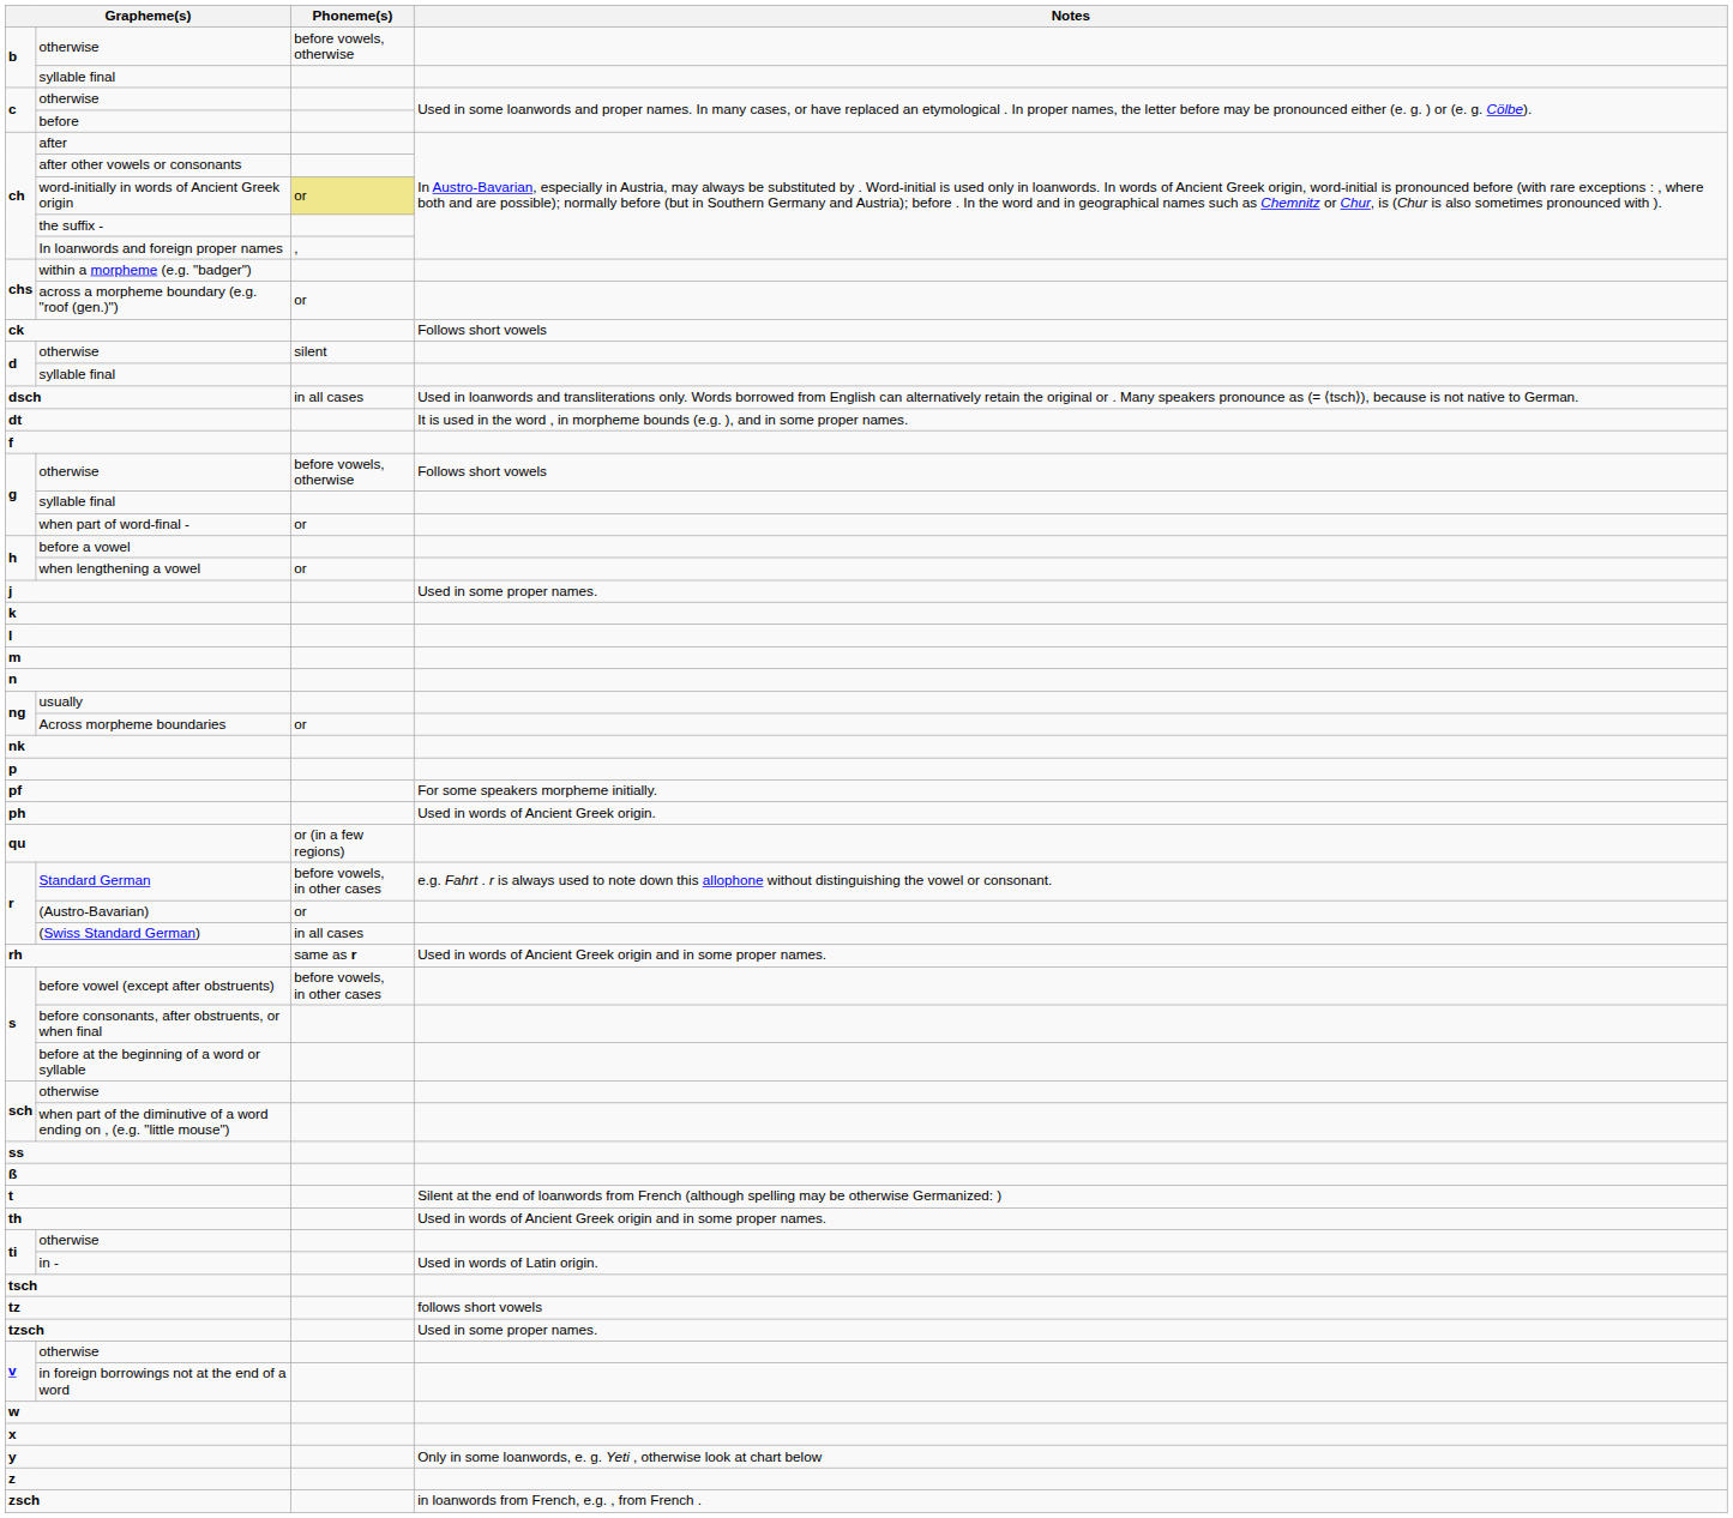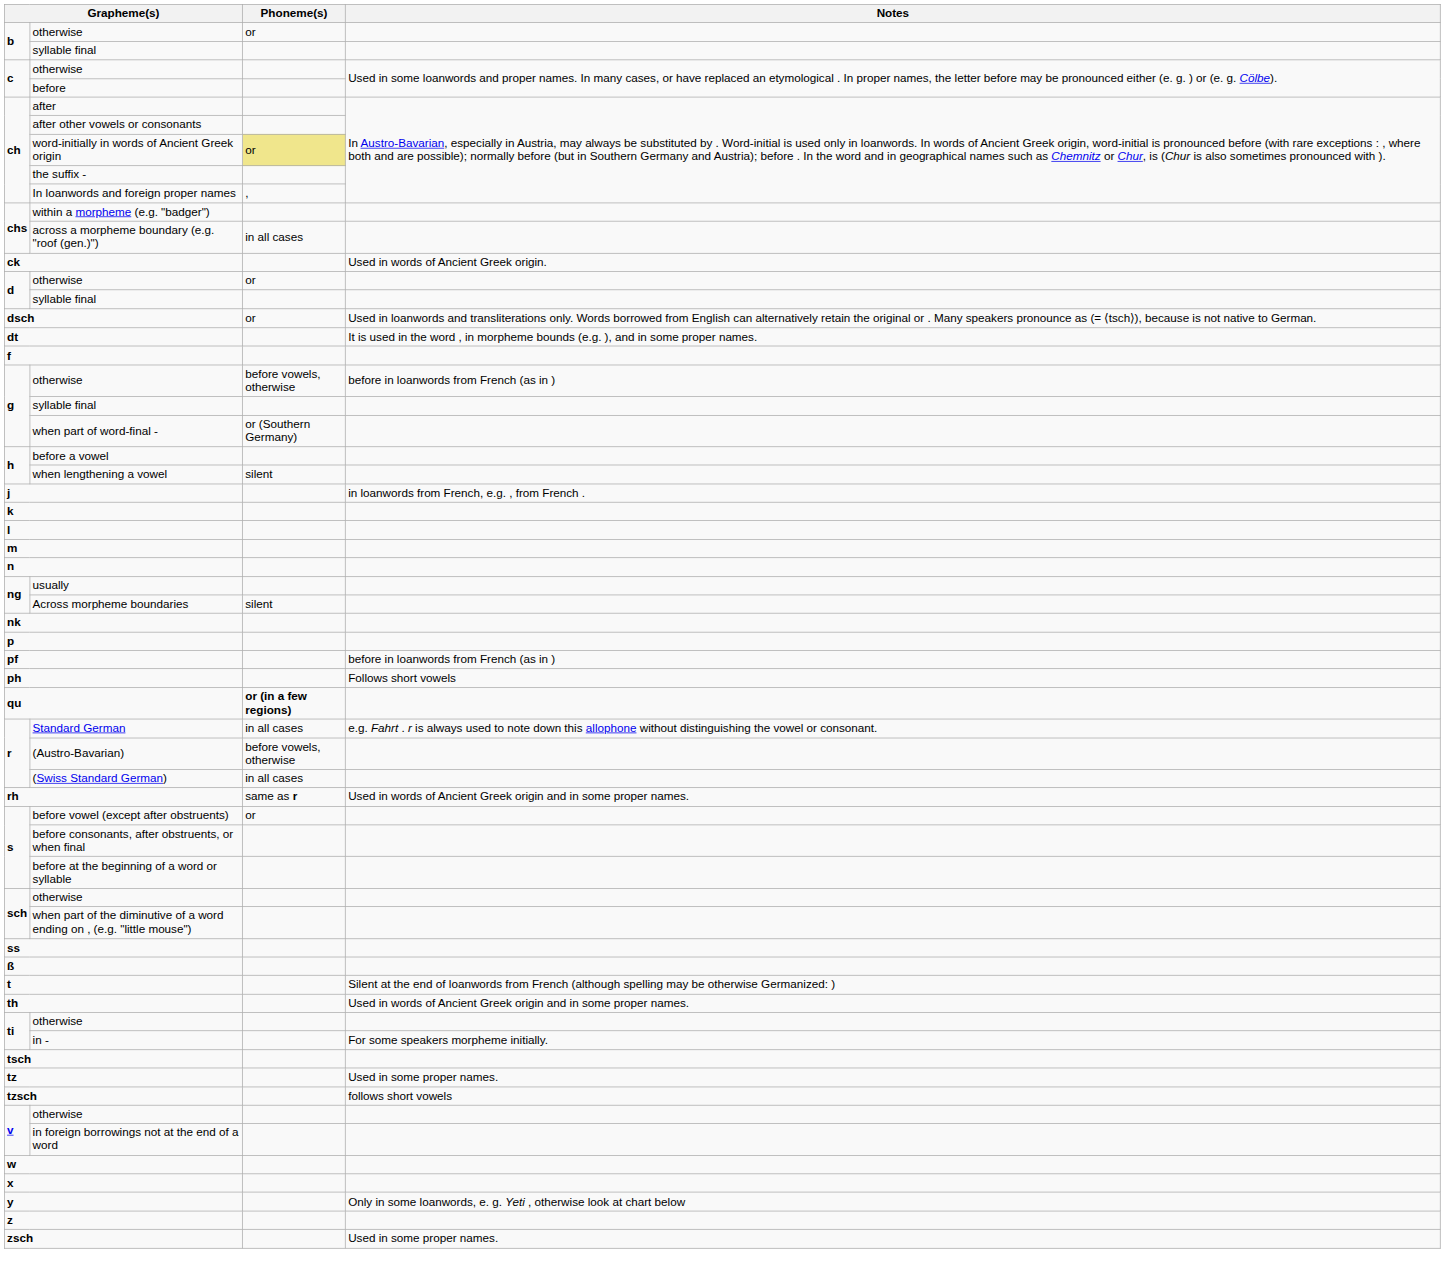b / otherwise | Phoneme(s): before vowels, otherwise -> or
across a morpheme boundary (e.g. "roof (gen.)") | Phoneme(s): or -> in all cases
ck | Notes: Follows short vowels -> Used in words of Ancient Greek origin.
d / otherwise | Phoneme(s): silent -> or
dsch | Phoneme(s): in all cases -> or
g / otherwise | Notes: Follows short vowels -> before in loanwords from French (as in )
when part of word-final - | Phoneme(s): or -> or (Southern Germany)
when lengthening a vowel | Phoneme(s): or -> silent
j | Notes: Used in some proper names. -> in loanwords from French, e.g. , from French .
Across morpheme boundaries | Phoneme(s): or -> silent
pf | Notes: For some speakers morpheme initially. -> before in loanwords from French (as in )
ph | Notes: Used in words of Ancient Greek origin. -> Follows short vowels
qu | Phoneme(s): normal -> bold
Standard German | Phoneme(s): before vowels, in other cases -> in all cases
(Austro-Bavarian) | Phoneme(s): or -> before vowels, otherwise
before vowel (except after obstruents) | Phoneme(s): before vowels, in other cases -> or
in - | Notes: Used in words of Latin origin. -> For some speakers morpheme initially.
tz | Notes: follows short vowels -> Used in some proper names.
tzsch | Notes: Used in some proper names. -> follows short vowels
zsch | Notes: in loanwords from French, e.g. , from French . -> Used in some proper names.
